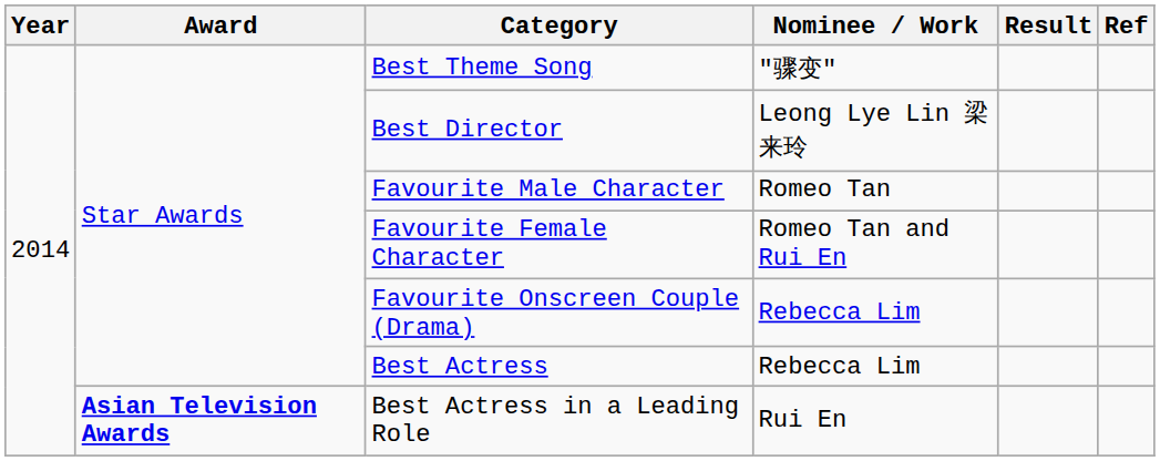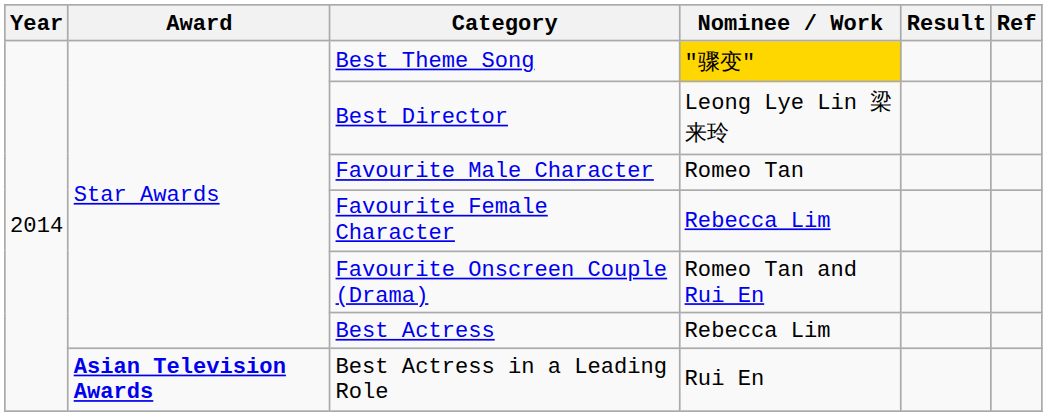Best Theme Song | Nominee / Work: no background -> gold background
Favourite Female Character | Nominee / Work: Romeo Tan and Rui En -> Rebecca Lim
Favourite Onscreen Couple (Drama) | Nominee / Work: Rebecca Lim -> Romeo Tan and Rui En
